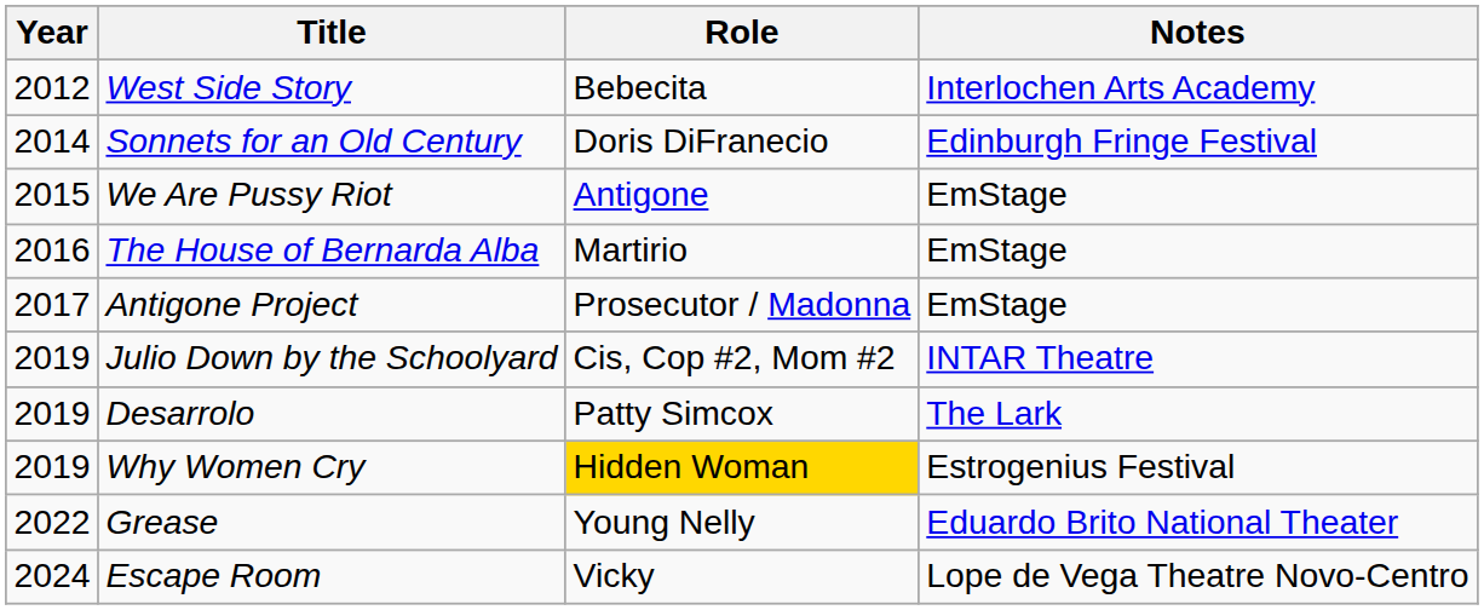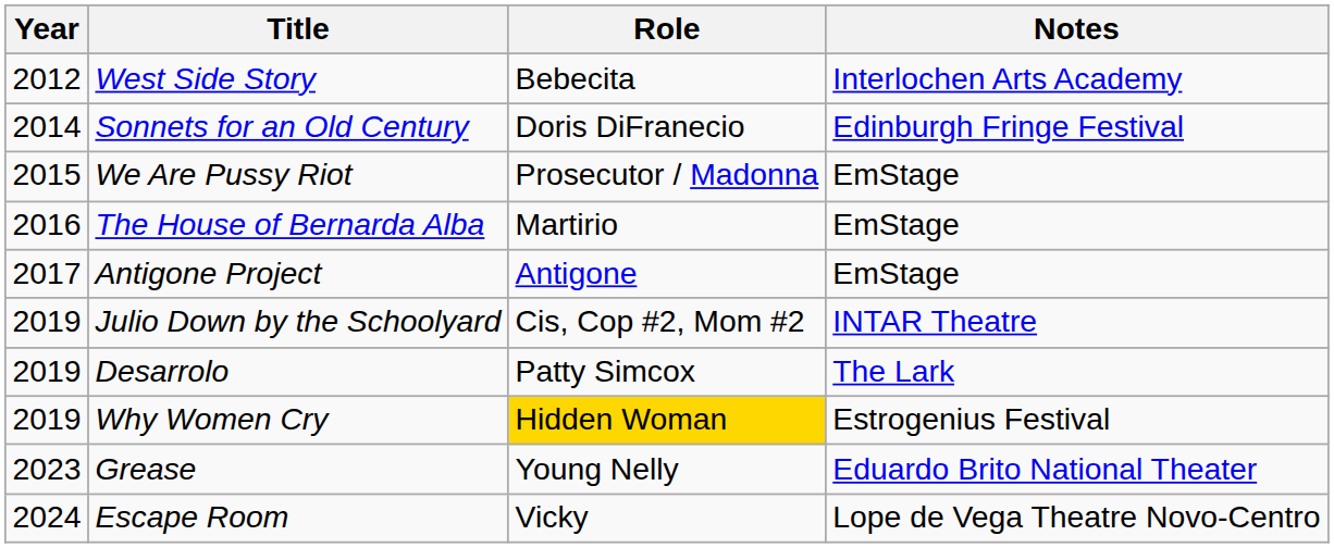We Are Pussy Riot | Role: Antigone -> Prosecutor / Madonna
Antigone Project | Role: Prosecutor / Madonna -> Antigone
Grease | Year: 2022 -> 2023
